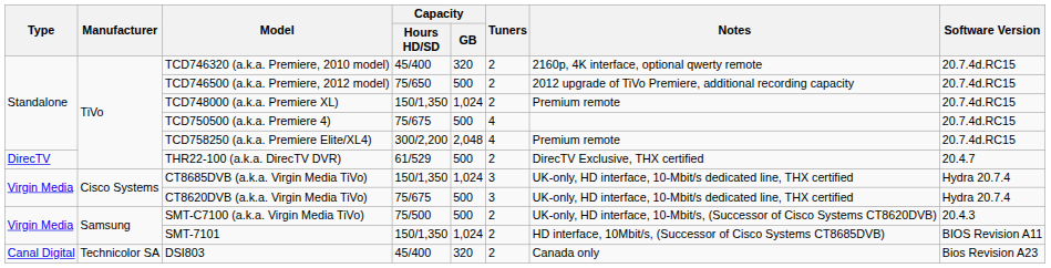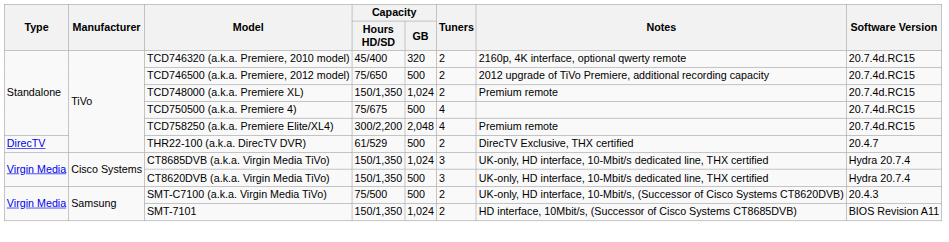CT8620DVB (a.k.a. Virgin Media TiVo) | Capacity / Hours HD/SD: 75/675 -> 150/1,350
- row: Canal Digital | Technicolor SA | DSI803 | 45/400 | 320 | 2 | Canada only | Bios Revision A23
